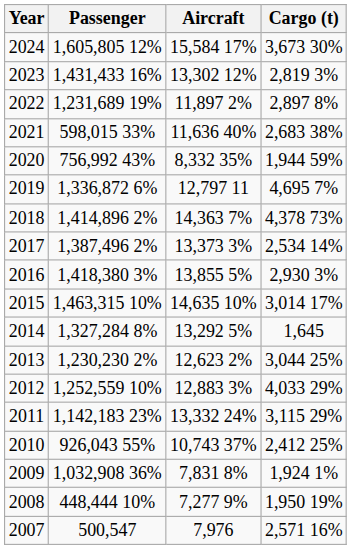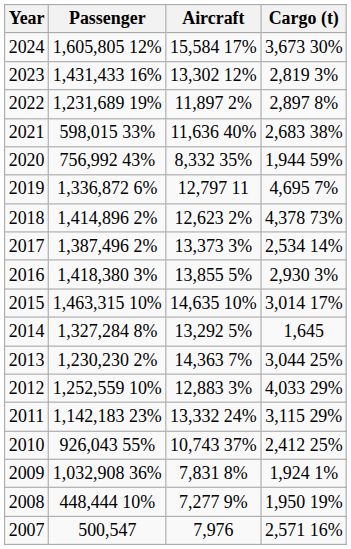2018 | Aircraft: 14,363 7% -> 12,623 2%
2013 | Aircraft: 12,623 2% -> 14,363 7%
